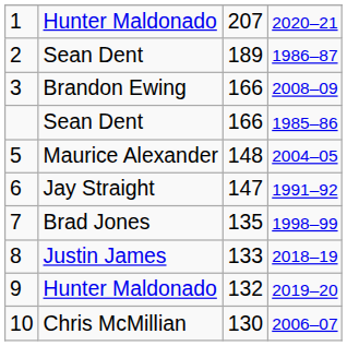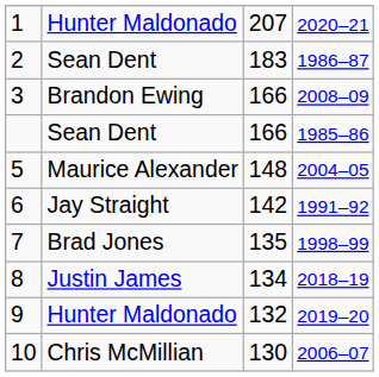2 | column 3: 189 -> 183
6 | column 3: 147 -> 142
8 | column 3: 133 -> 134
